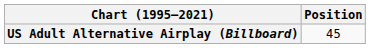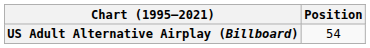US Adult Alternative Airplay (Billboard) | Position: 45 -> 54
